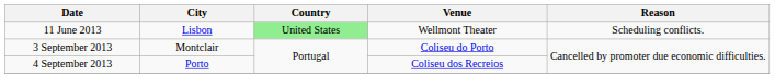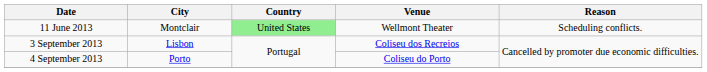11 June 2013 | City: Lisbon -> Montclair
3 September 2013 | City: Montclair -> Lisbon
3 September 2013 | Venue: Coliseu do Porto -> Coliseu dos Recreios
4 September 2013 | Venue: Coliseu dos Recreios -> Coliseu do Porto
